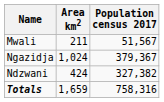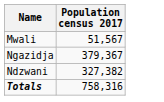- column: Area km2 | 211 | 1,024 | 424 | 1,659
